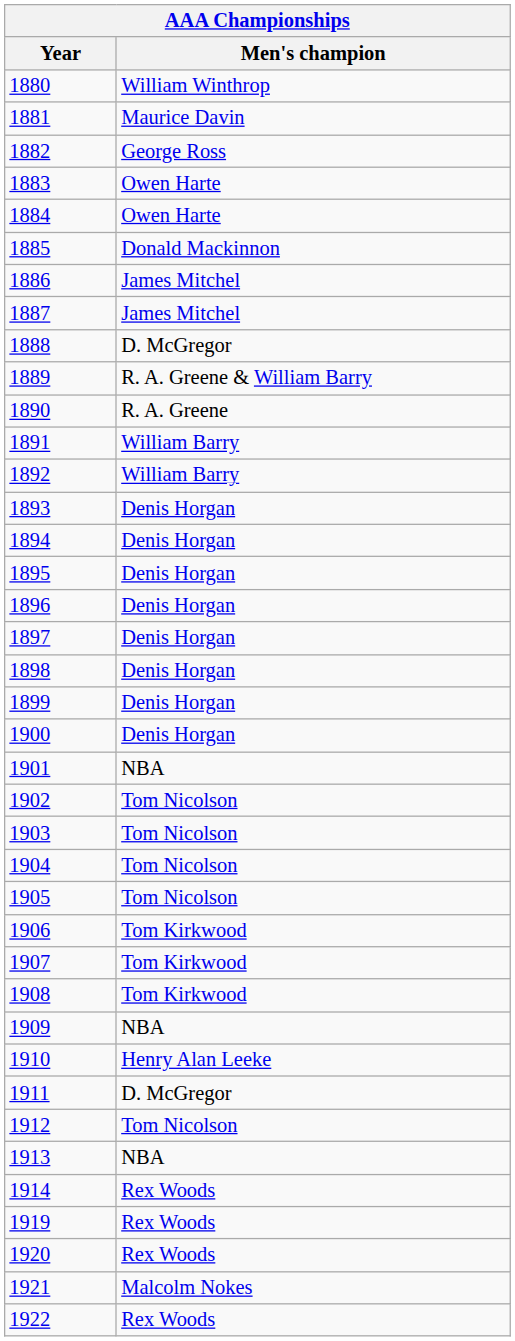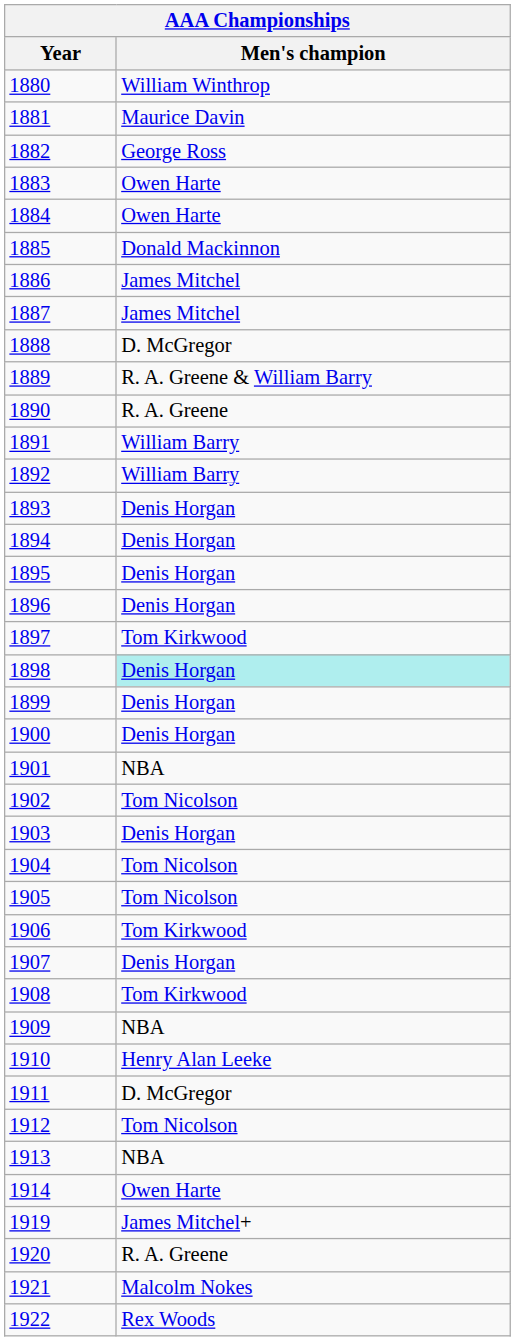1897 | Men's champion: Denis Horgan -> Tom Kirkwood
1898 | Men's champion: no background -> paleturquoise background
1903 | Men's champion: Tom Nicolson -> Denis Horgan
1907 | Men's champion: Tom Kirkwood -> Denis Horgan
1914 | Men's champion: Rex Woods -> Owen Harte
1919 | Men's champion: Rex Woods -> James Mitchel+
1920 | Men's champion: Rex Woods -> R. A. Greene
